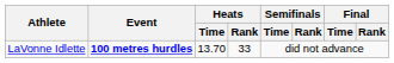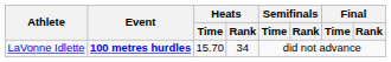LaVonne Idlette | Heats / Time: 13.70 -> 15.70
LaVonne Idlette | Heats / Rank: 33 -> 34
